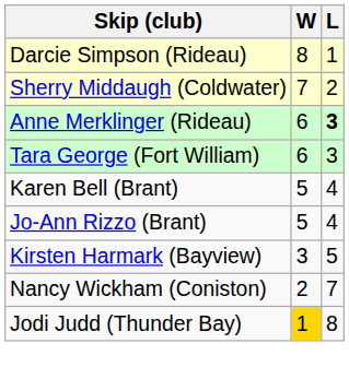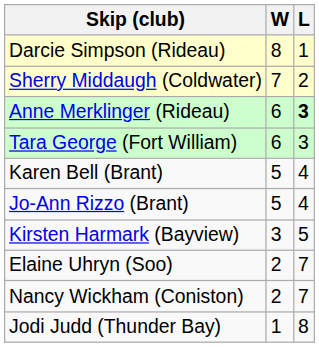+ row: Elaine Uhryn (Soo) | 2 | 7
Jodi Judd (Thunder Bay) | W: gold background -> no background
